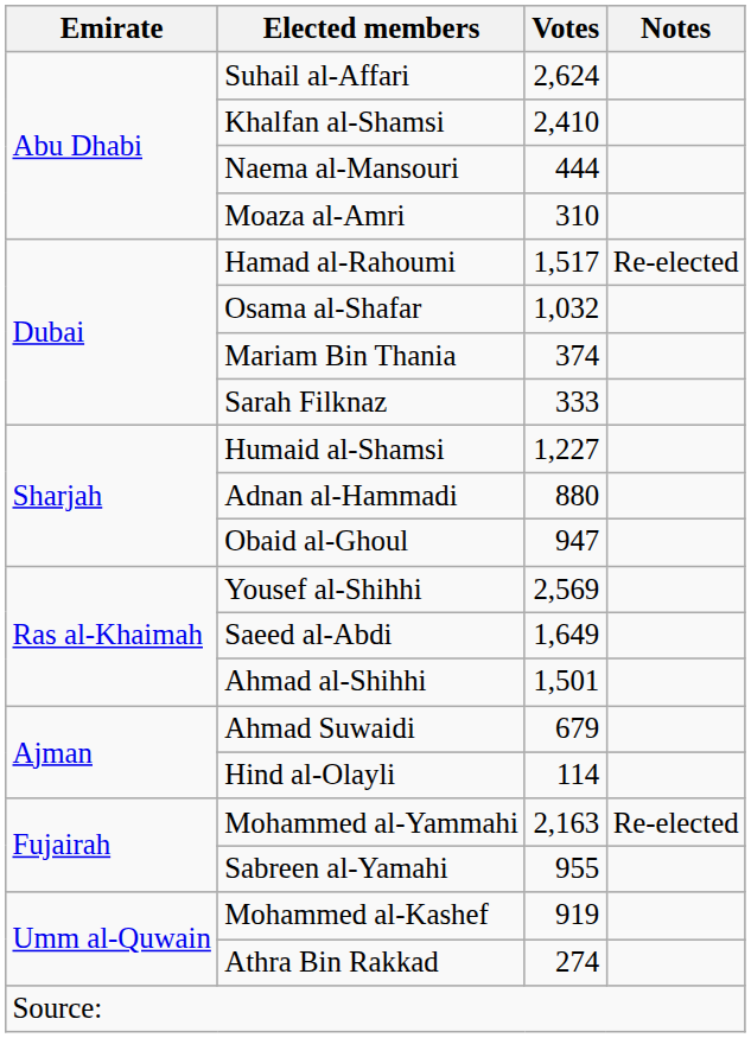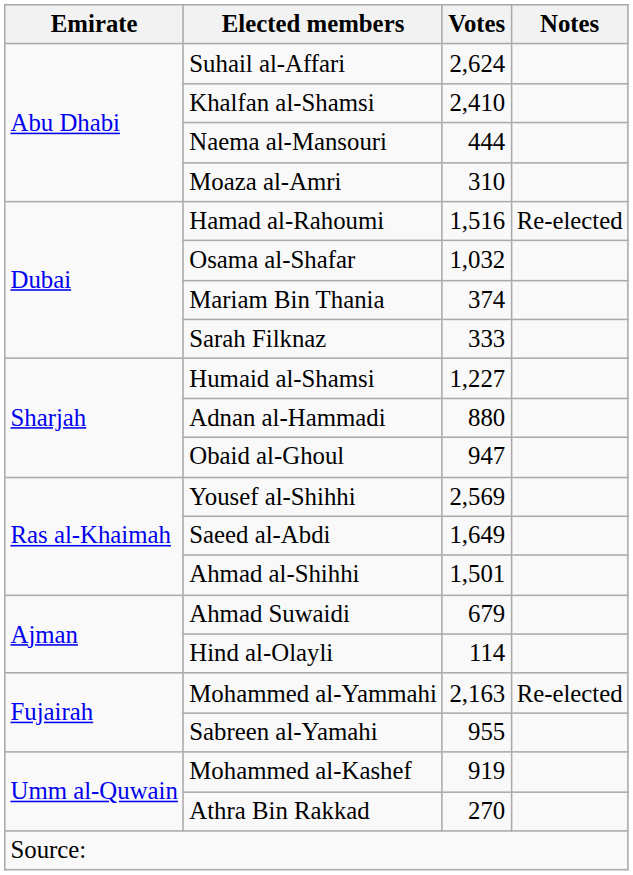Hamad al-Rahoumi | Votes: 1,517 -> 1,516
Athra Bin Rakkad | Votes: 274 -> 270
